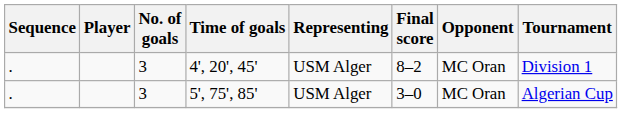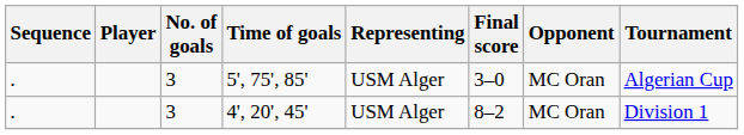rows swapped: 5', 75', 85' <-> 4', 20', 45'
